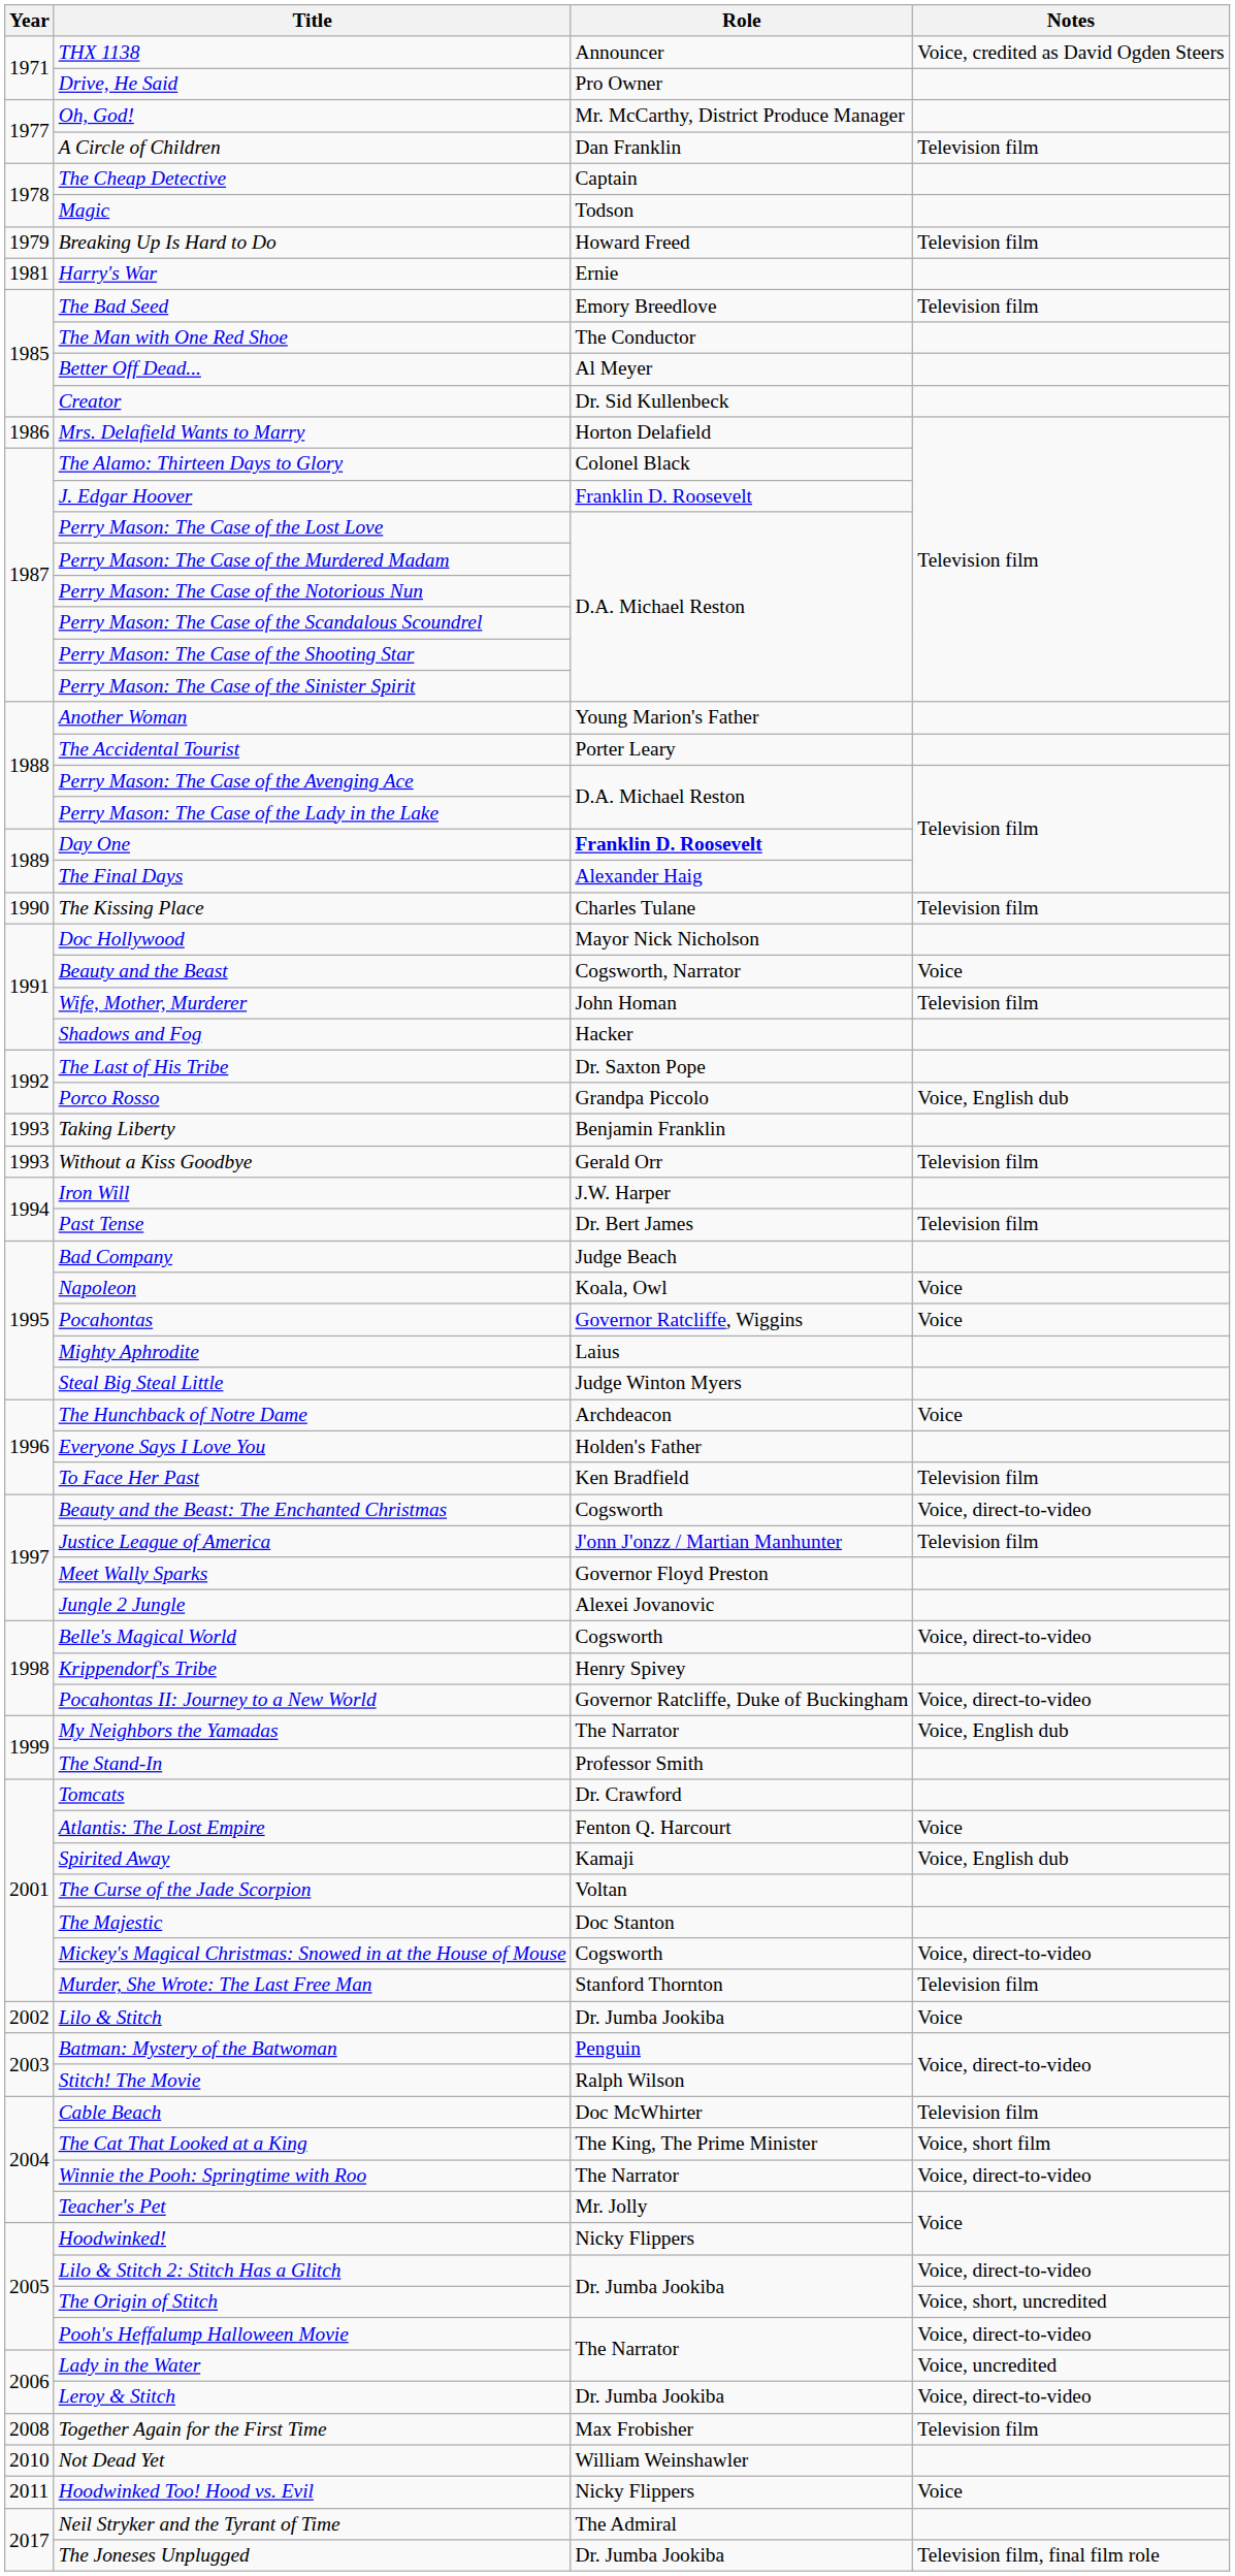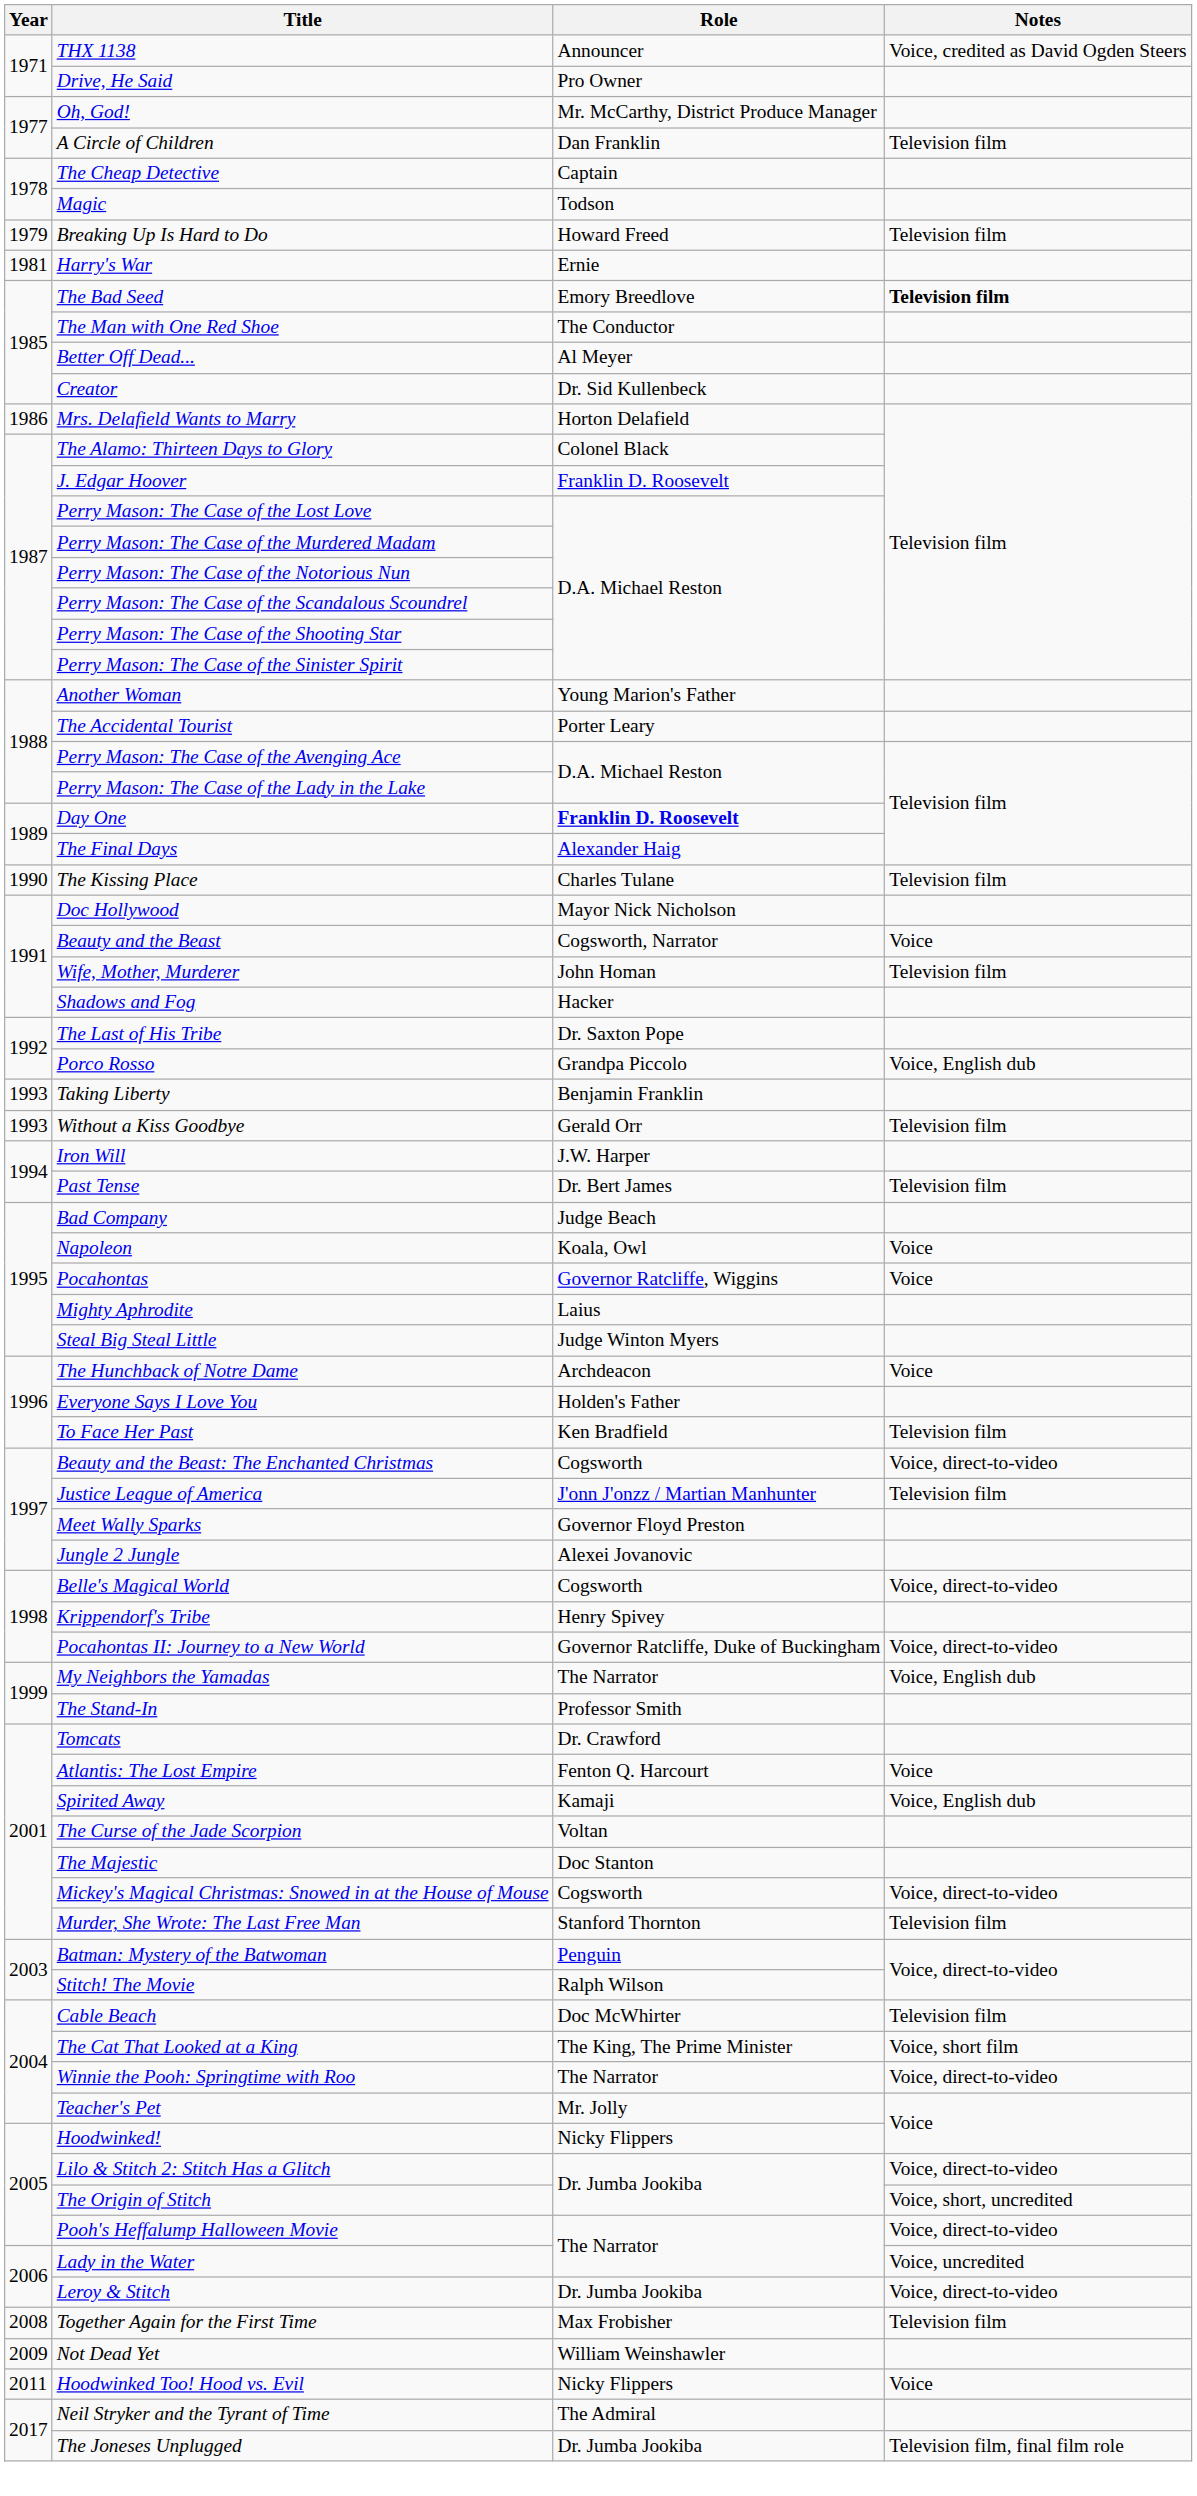The Bad Seed | Notes: normal -> bold
- row: 2002 | Lilo & Stitch | Dr. Jumba Jookiba | Voice
Not Dead Yet | Year: 2010 -> 2009
